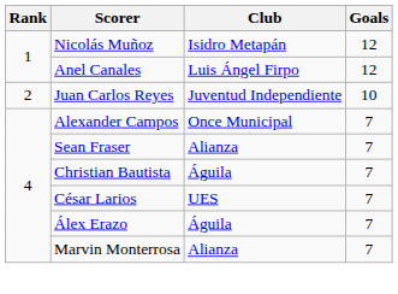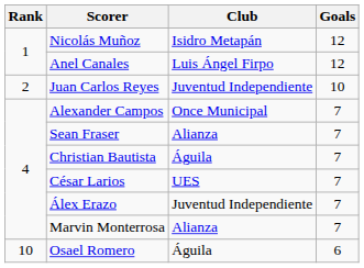Álex Erazo | Club: Águila -> Juventud Independiente
+ row: 10 | Osael Romero | Águila | 6
